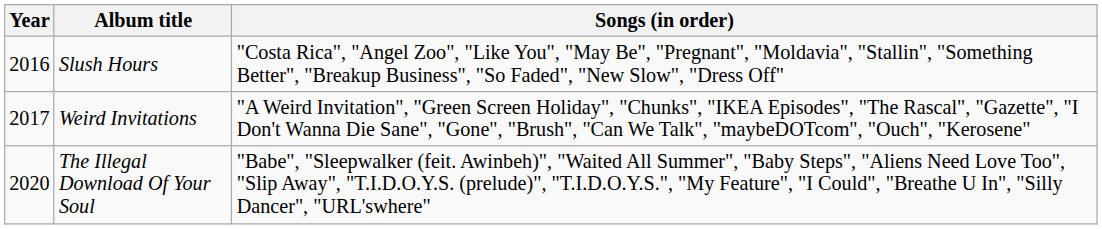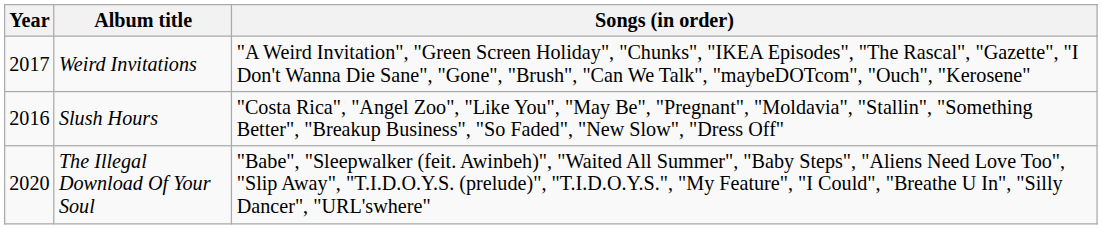rows swapped: Slush Hours <-> Weird Invitations
